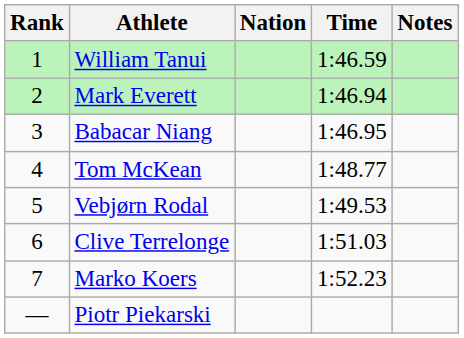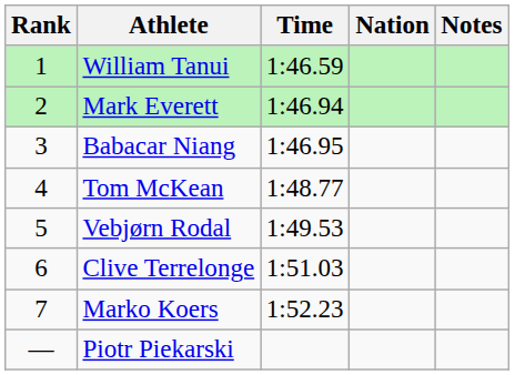columns swapped: Nation <-> Time
